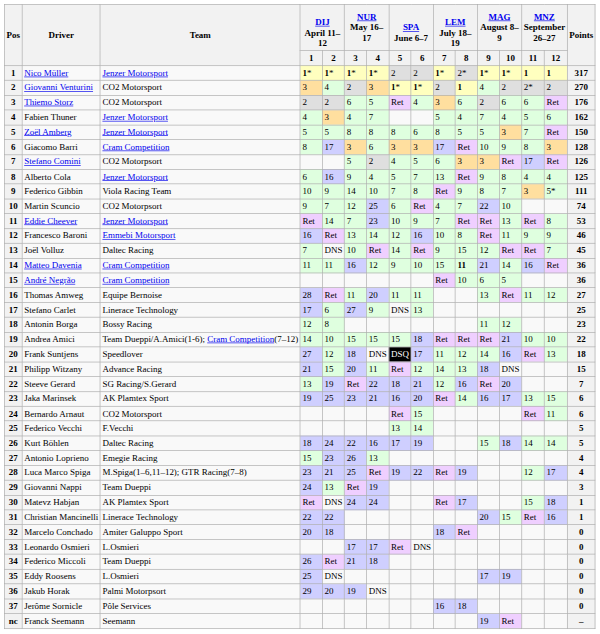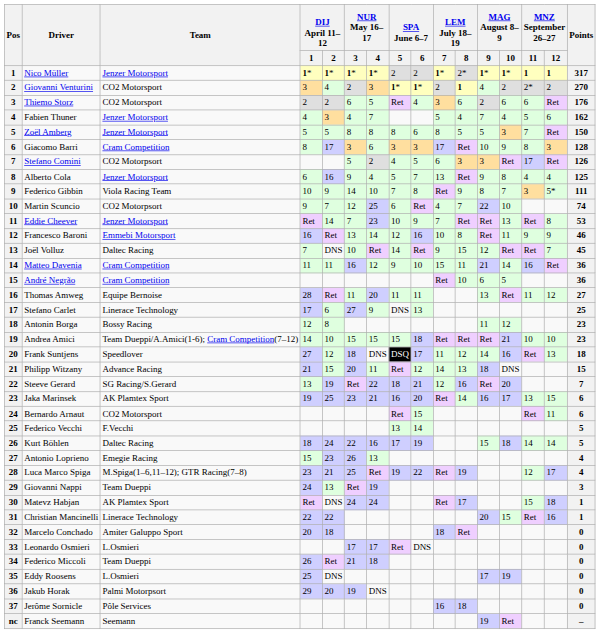Matteo Davenia | LEM July 18–19 / 8: bold -> normal
Andrea Amici | Points: 22 -> 23
